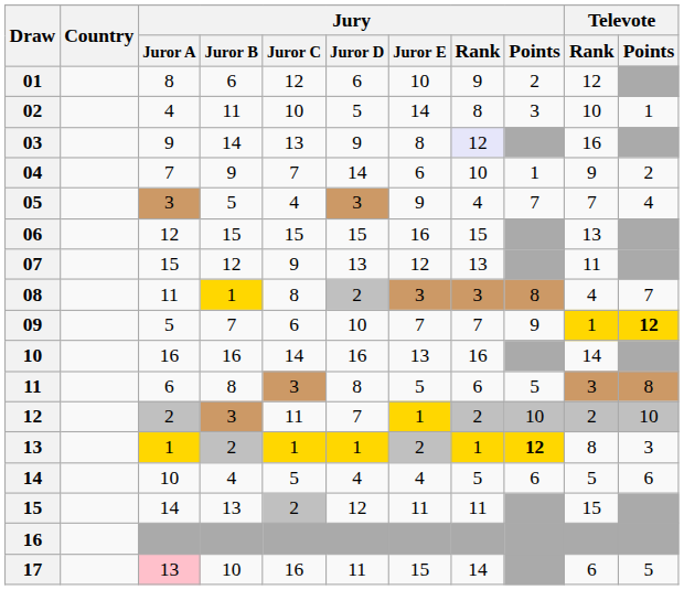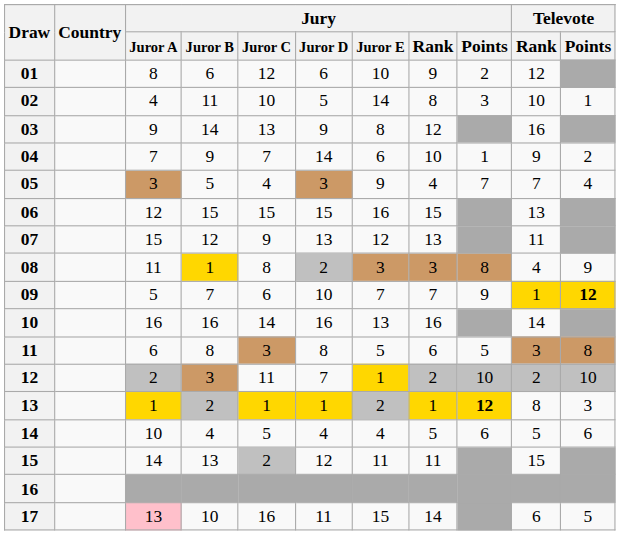03 | Jury / Rank: lavender background -> no background
08 | Televote / Points: 7 -> 9
